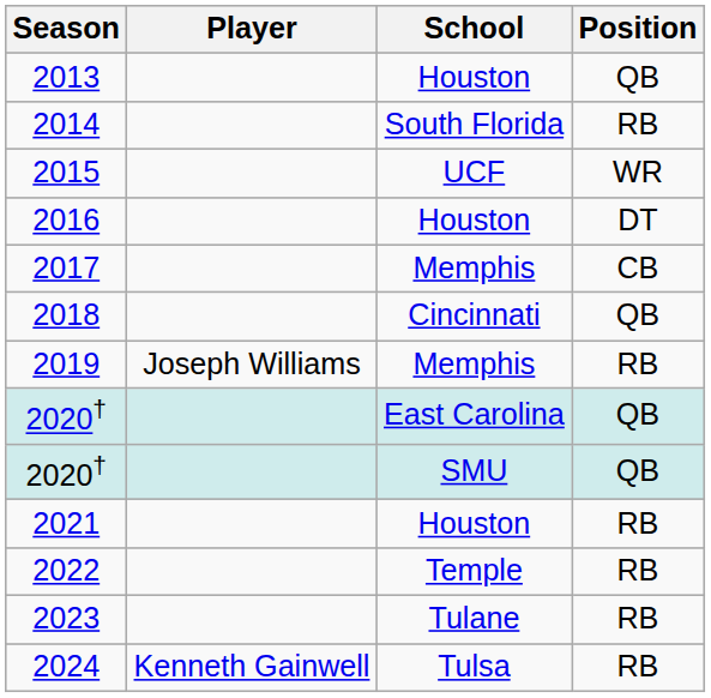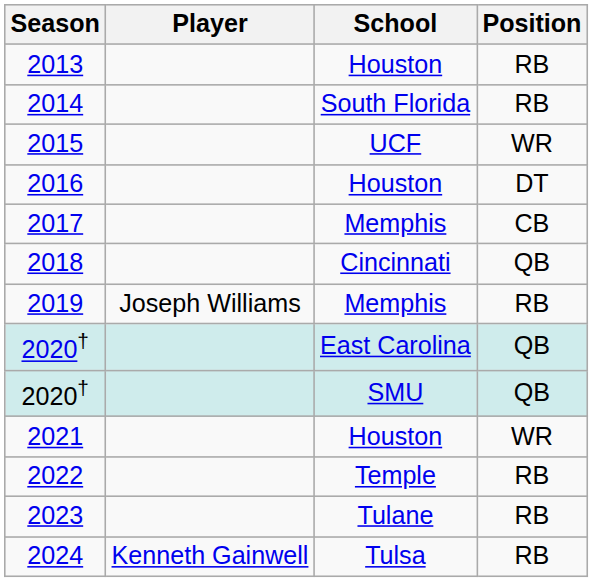2013 | Position: QB -> RB
2021 | Position: RB -> WR
